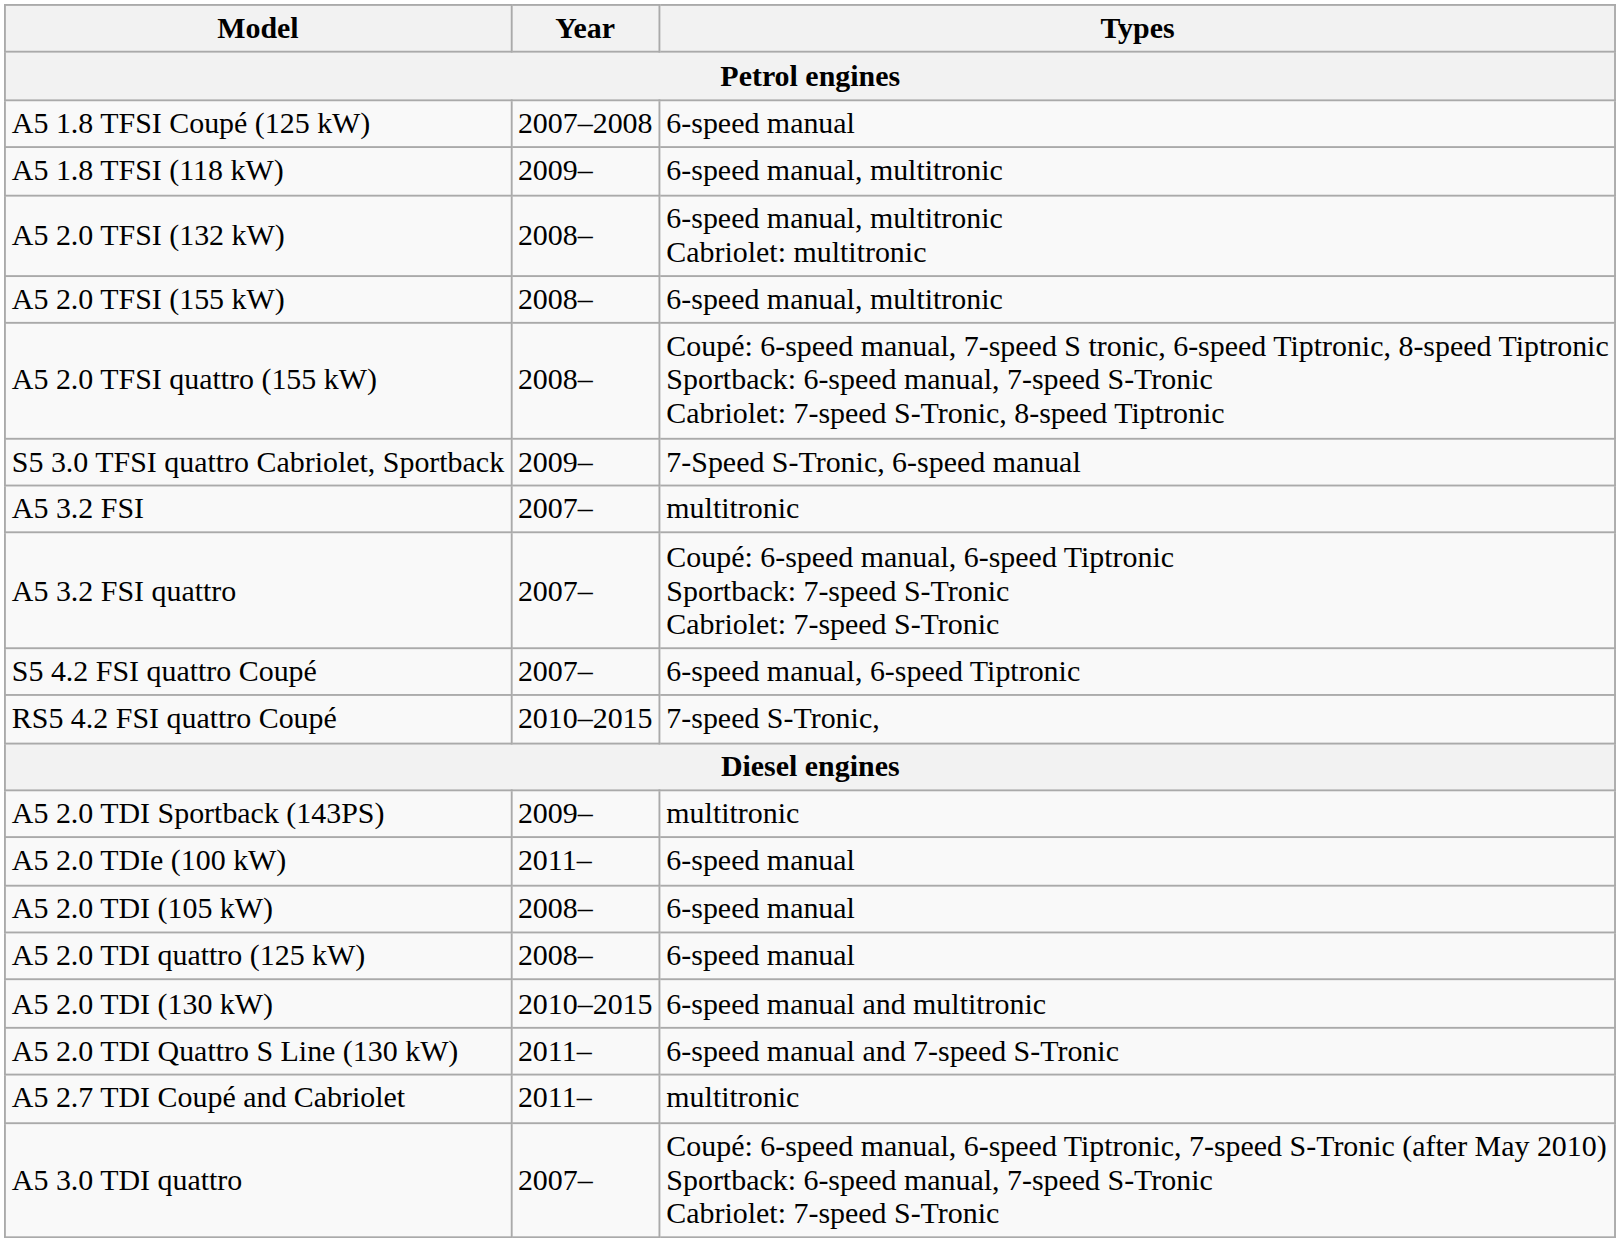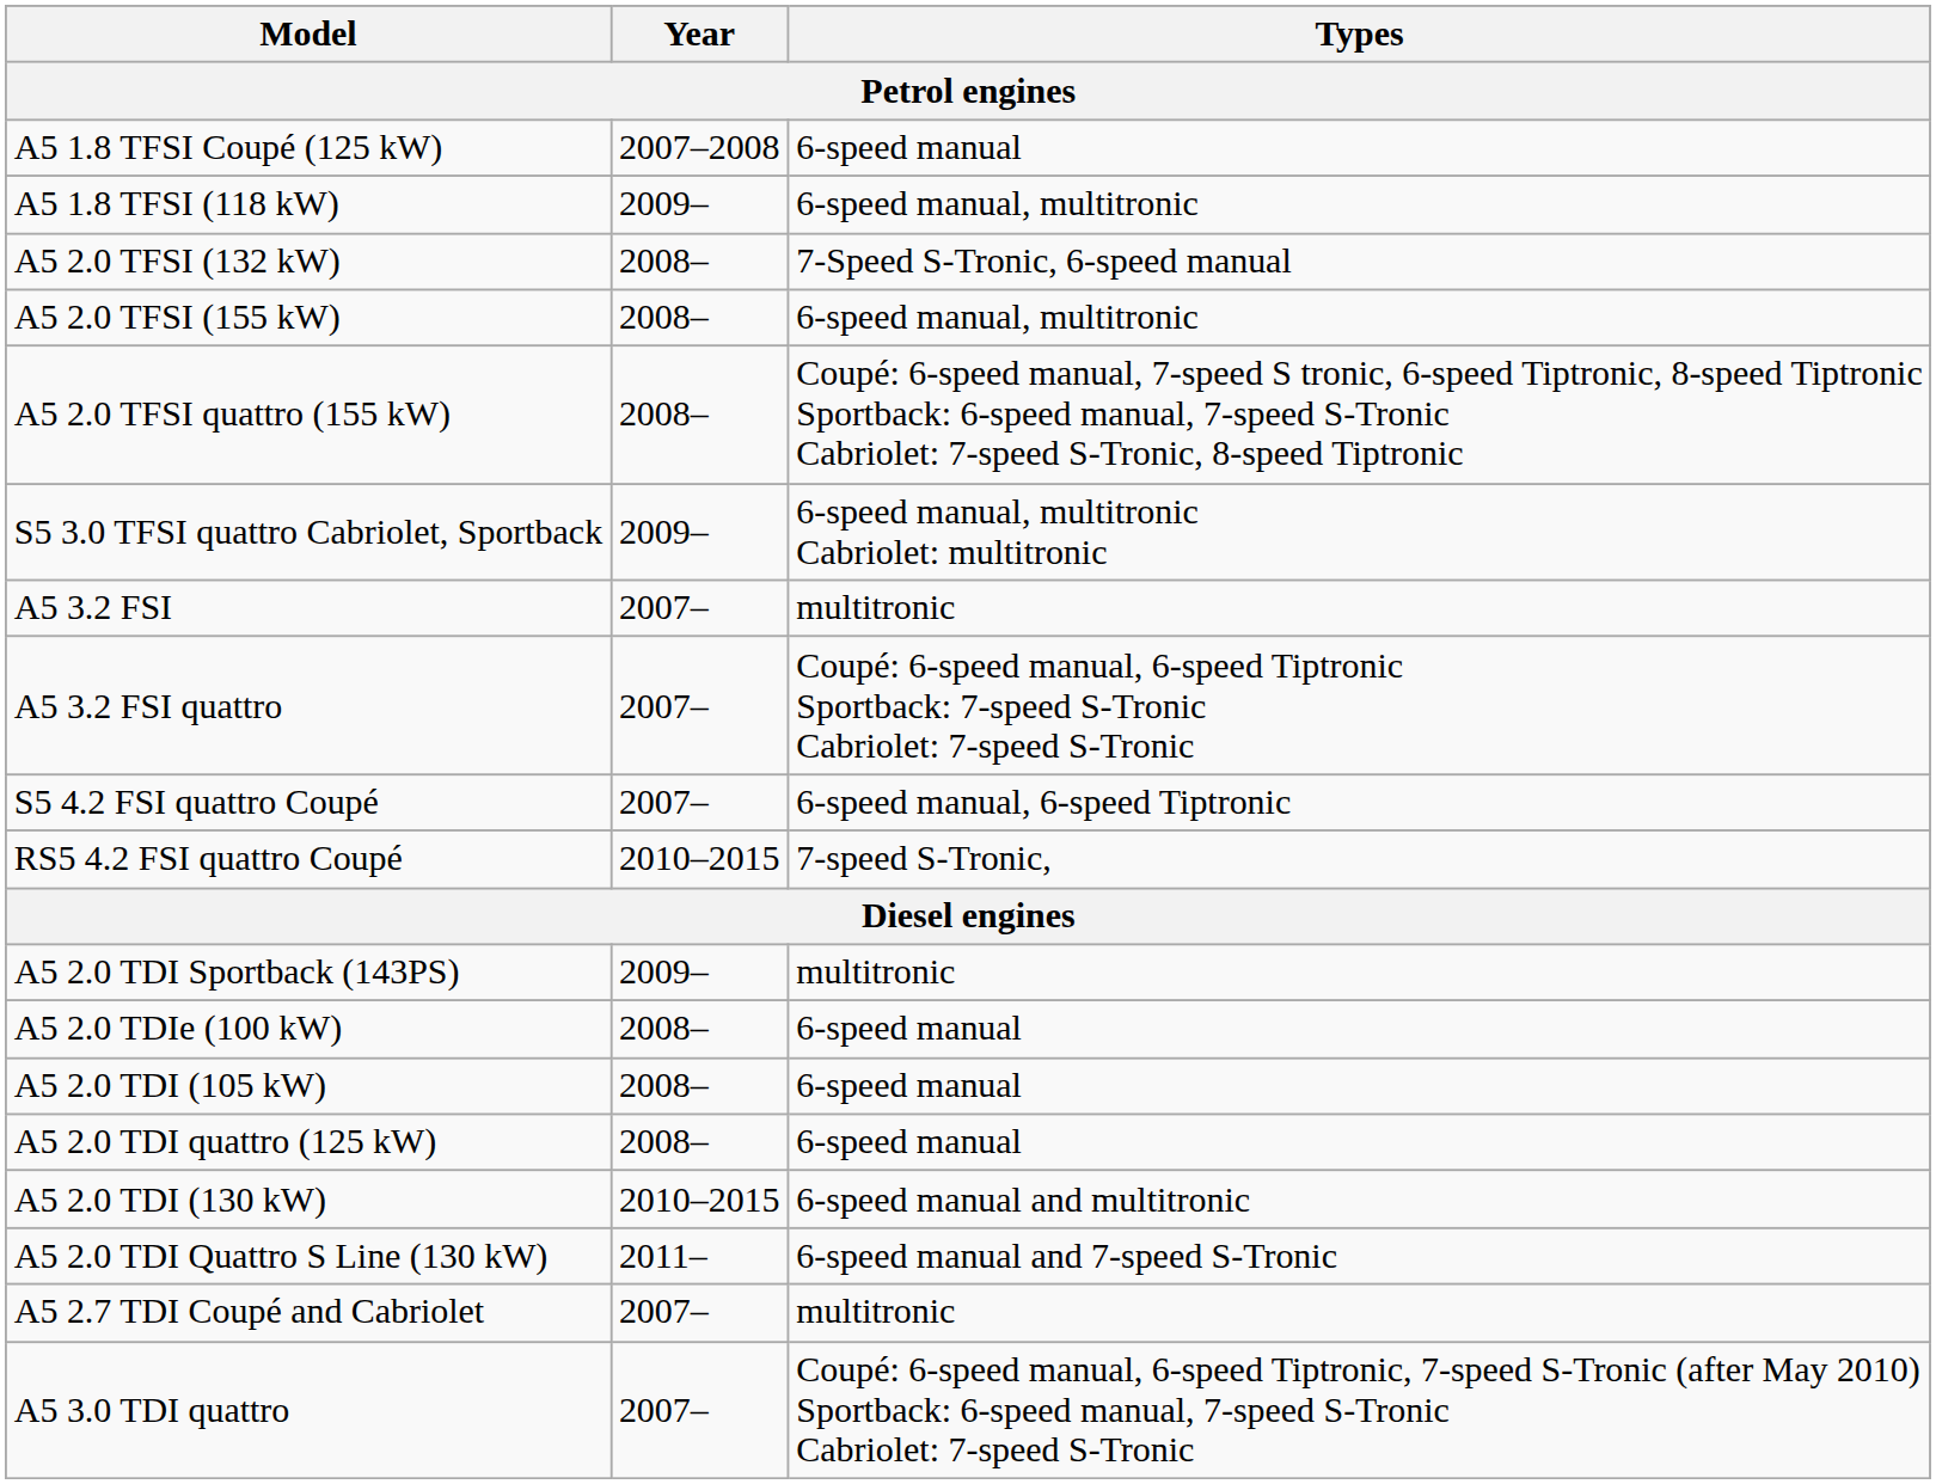A5 2.0 TFSI (132 kW) | Types / Petrol engines: 6-speed manual, multitronic Cabriolet: multitronic -> 7-Speed S-Tronic, 6-speed manual
S5 3.0 TFSI quattro Cabriolet, Sportback | Types / Petrol engines: 7-Speed S-Tronic, 6-speed manual -> 6-speed manual, multitronic Cabriolet: multitronic
A5 2.0 TDIe (100 kW) | Year / Petrol engines: 2011– -> 2008–
A5 2.7 TDI Coupé and Cabriolet | Year / Petrol engines: 2011– -> 2007–
